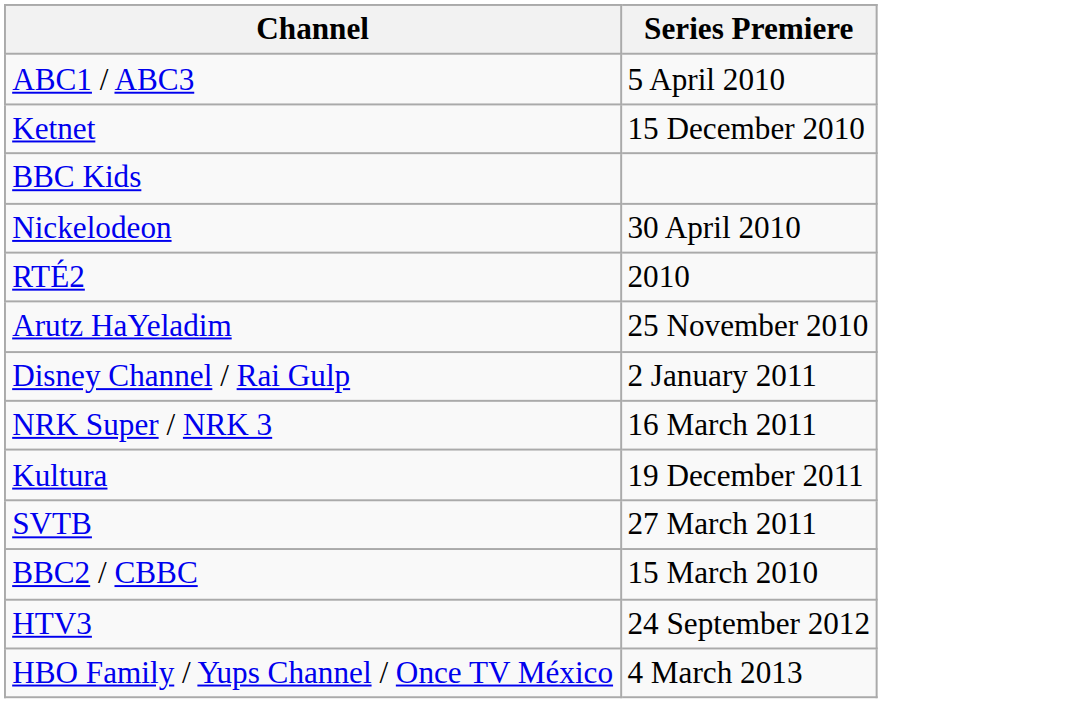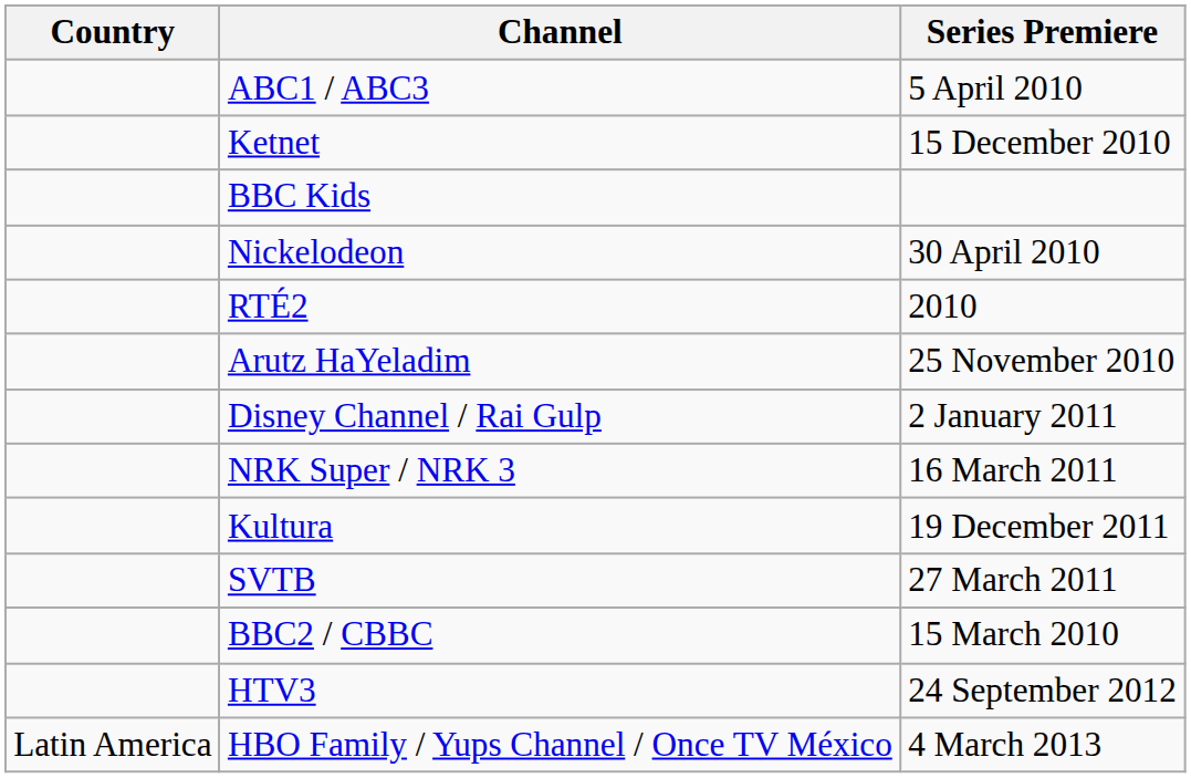+ column: Country | Latin America
